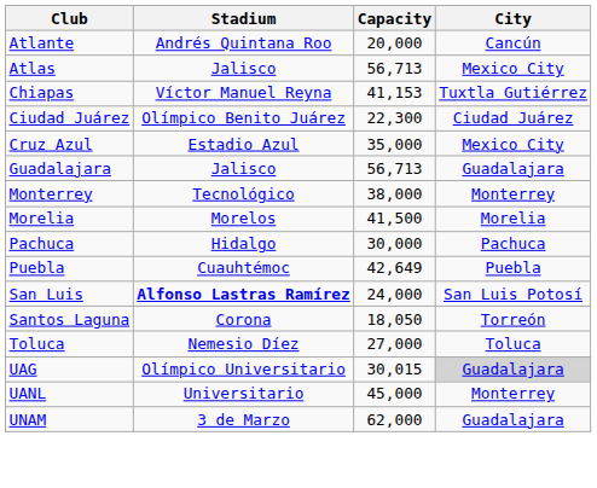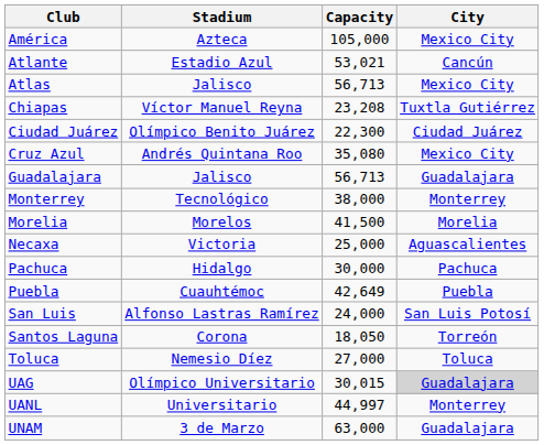+ row: América | Azteca | 105,000 | Mexico City
Atlante | Stadium: Andrés Quintana Roo -> Estadio Azul
Atlante | Capacity: 20,000 -> 53,021
Chiapas | Capacity: 41,153 -> 23,208
Cruz Azul | Stadium: Estadio Azul -> Andrés Quintana Roo
Cruz Azul | Capacity: 35,000 -> 35,080
+ row: Necaxa | Victoria | 25,000 | Aguascalientes
San Luis | Stadium: bold -> normal
UANL | Capacity: 45,000 -> 44,997
UNAM | Capacity: 62,000 -> 63,000
